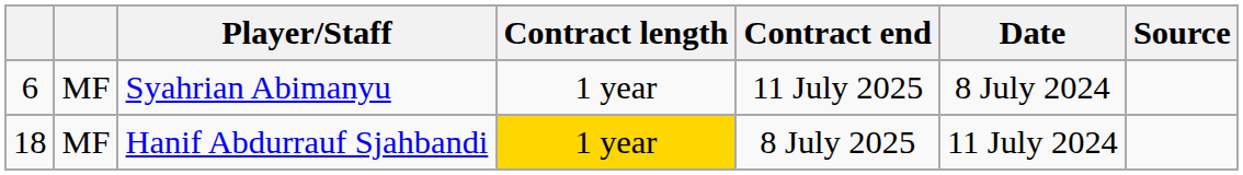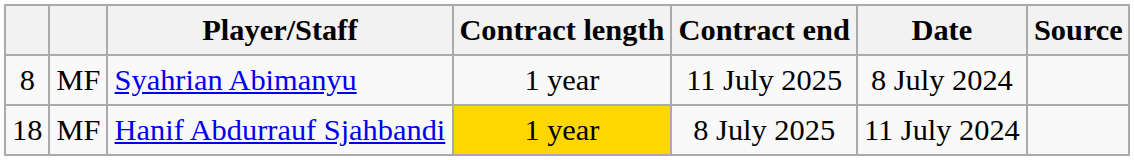Syahrian Abimanyu | column 1: 6 -> 8
